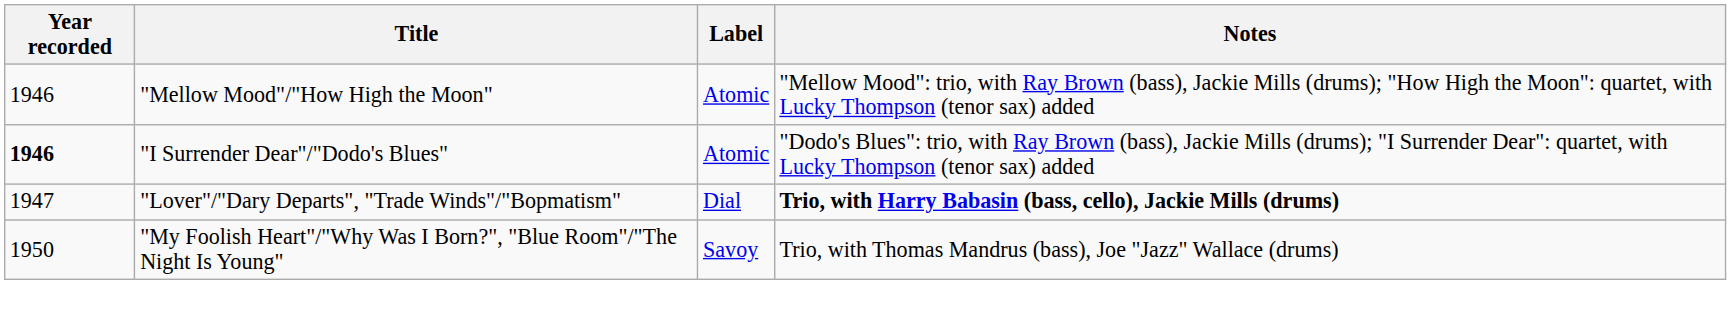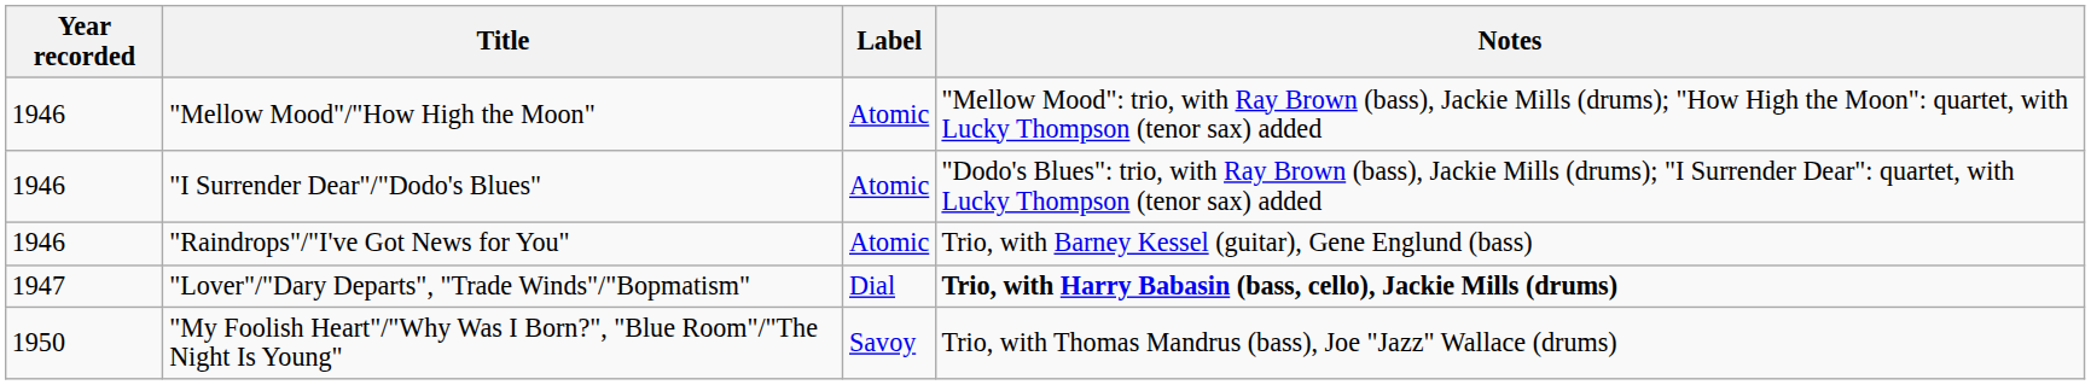"I Surrender Dear"/"Dodo's Blues" | Year recorded: bold -> normal
+ row: 1946 | "Raindrops"/"I've Got News for You" | Atomic | Trio, with Barney Kessel (guitar), Gene Englund (bass)
